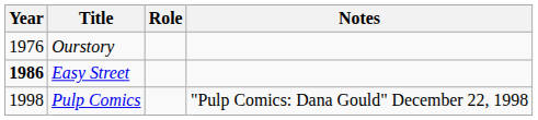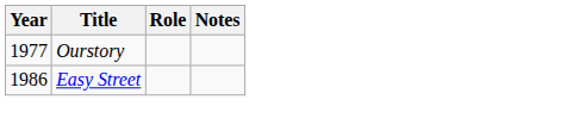Ourstory | Year: 1976 -> 1977
Easy Street | Year: bold -> normal
- row: 1998 | Pulp Comics | "Pulp Comics: Dana Gould" December 22, 1998
